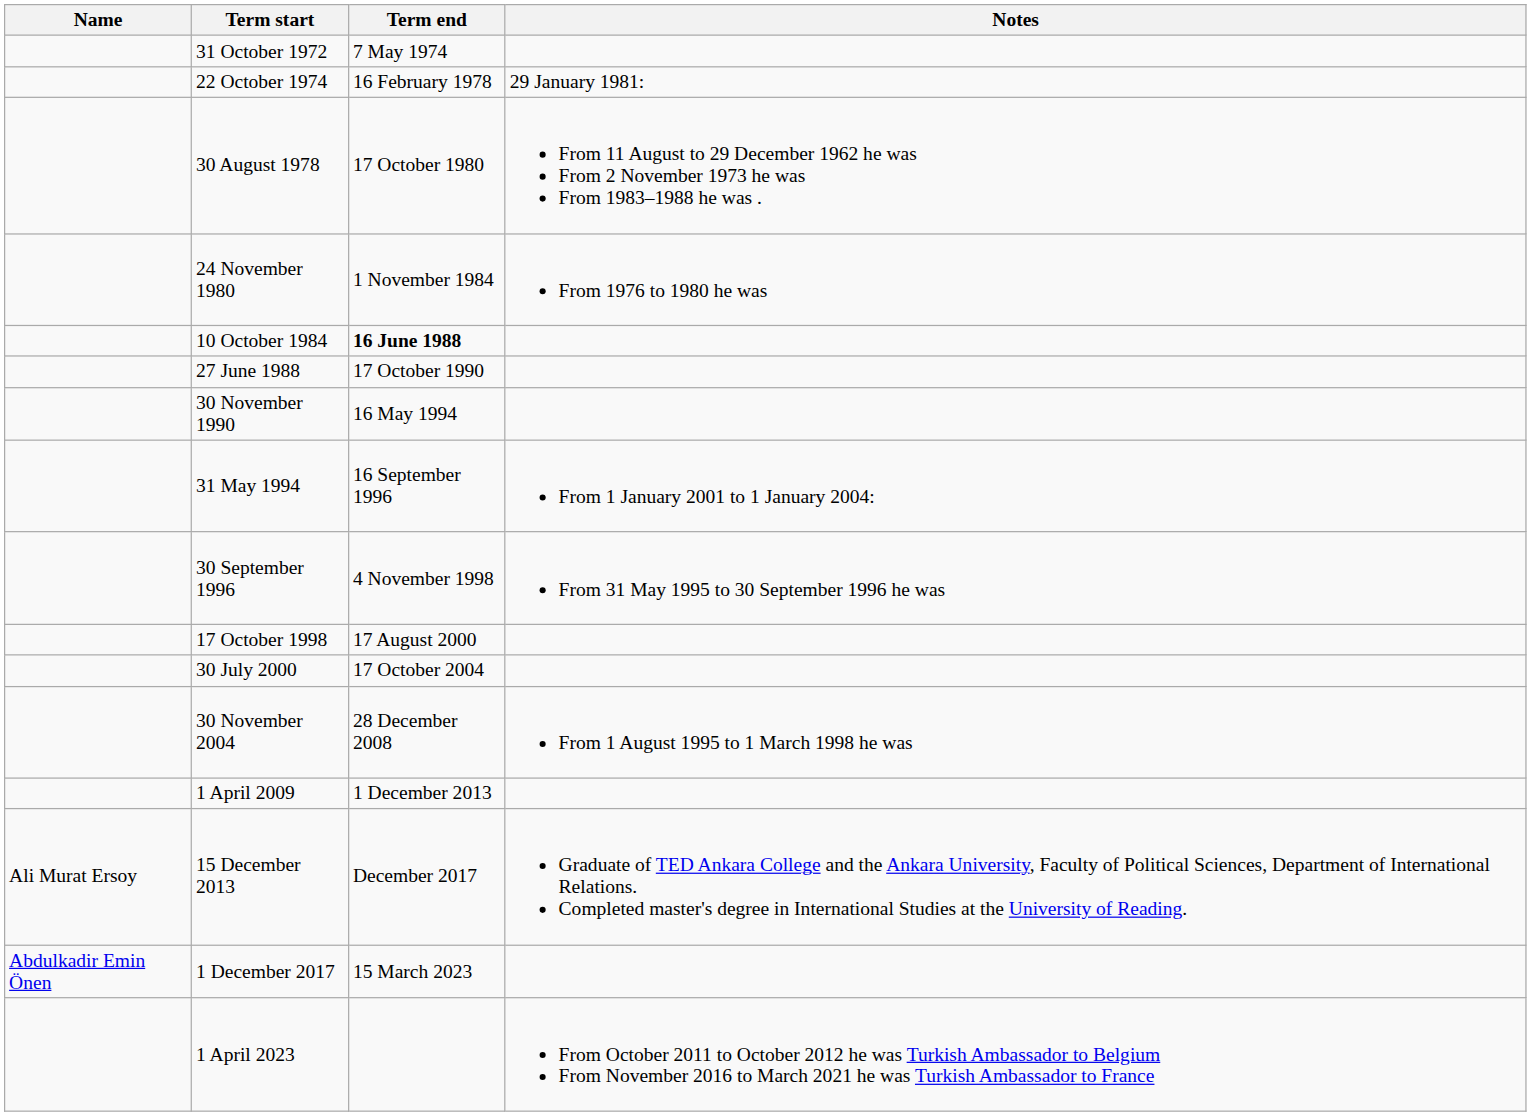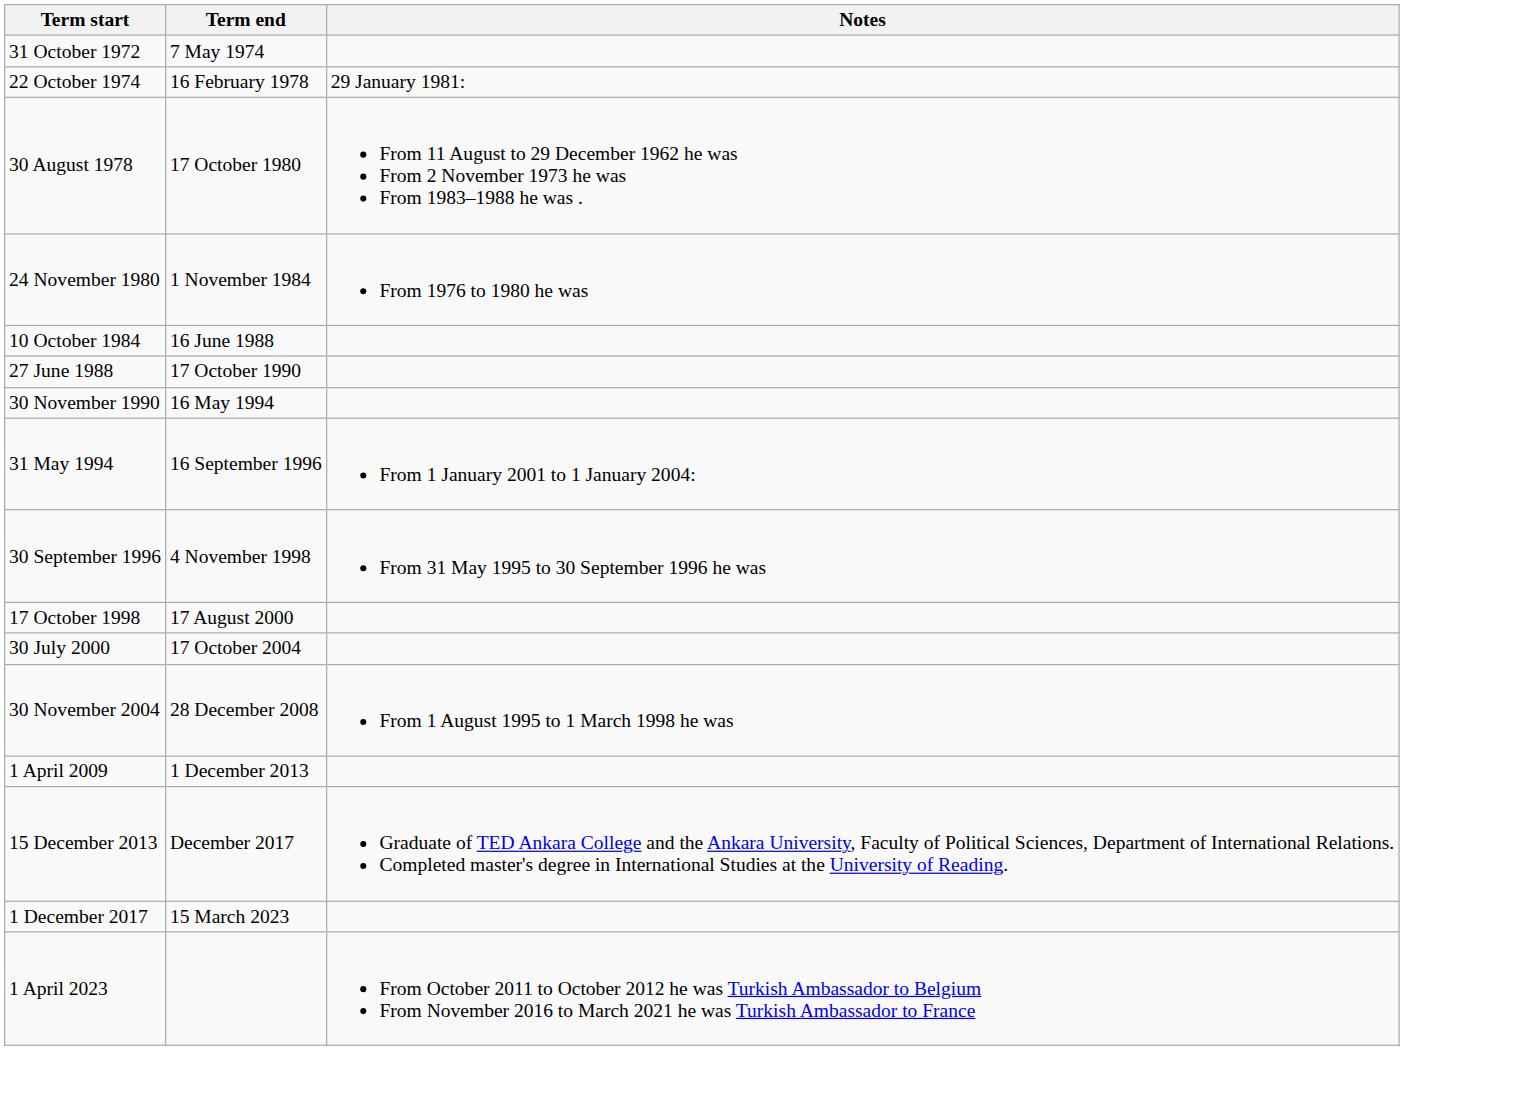- column: Name | Ali Murat Ersoy | Abdulkadir Emin Önen
10 October 1984 | Term end: bold -> normal
